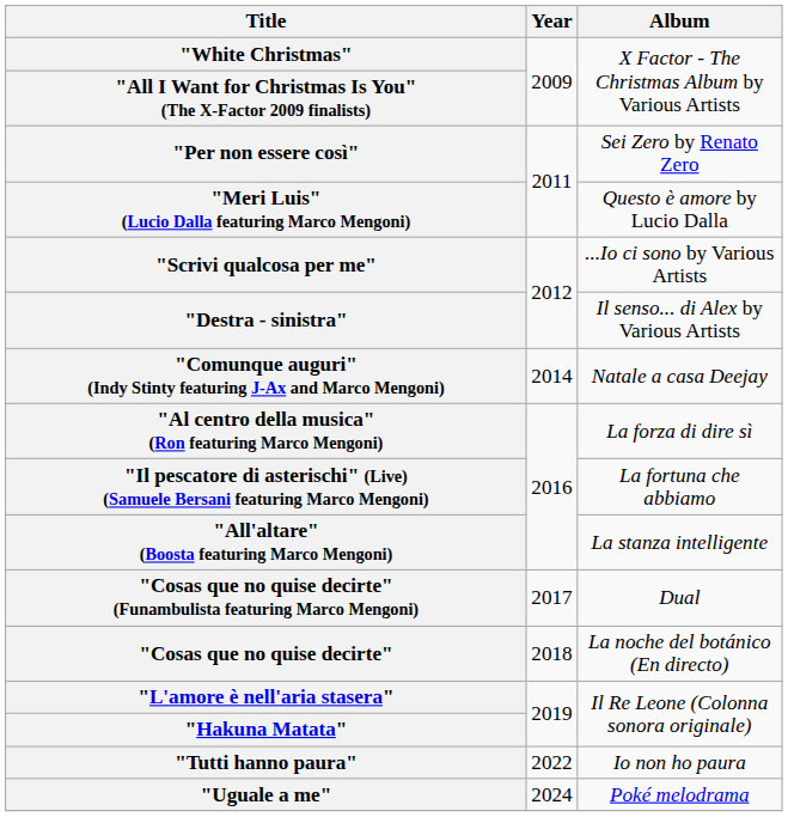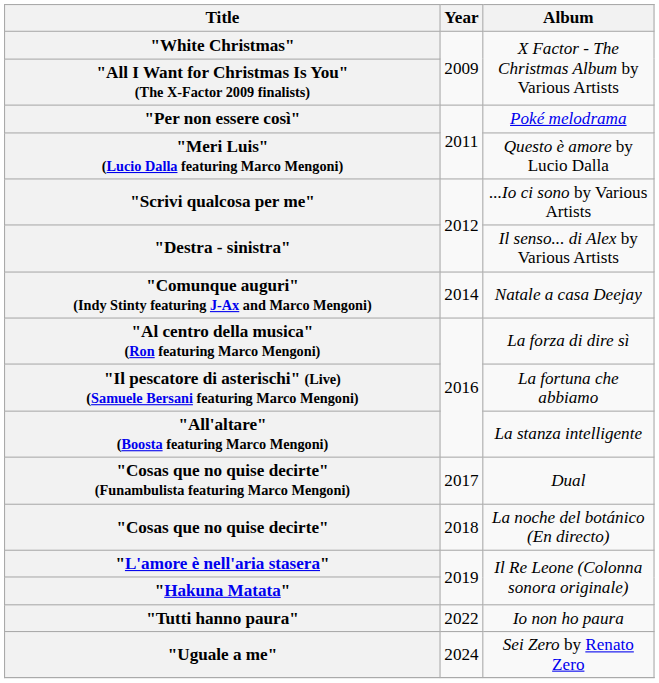"Per non essere così" | Album: Sei Zero by Renato Zero -> Poké melodrama
"Uguale a me" | Album: Poké melodrama -> Sei Zero by Renato Zero
